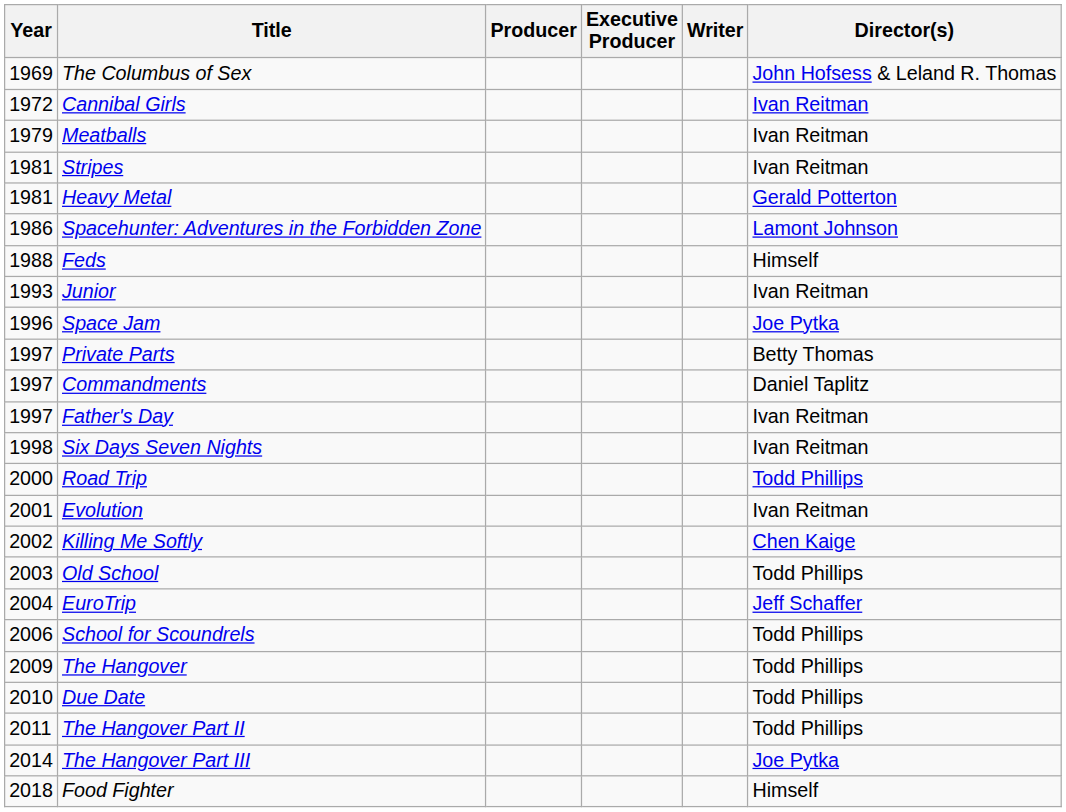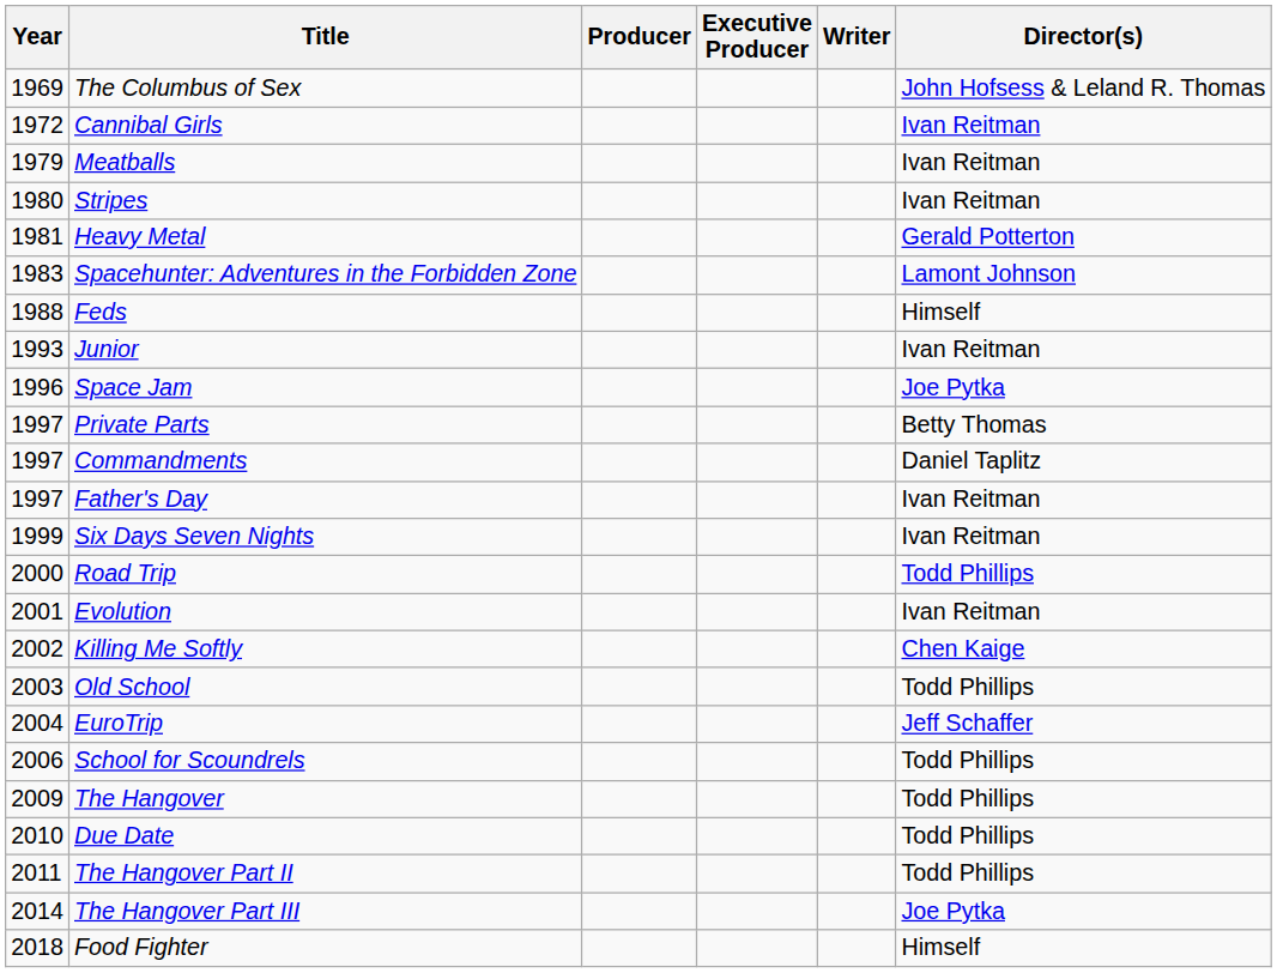Stripes | Year: 1981 -> 1980
Spacehunter: Adventures in the Forbidden Zone | Year: 1986 -> 1983
Six Days Seven Nights | Year: 1998 -> 1999
